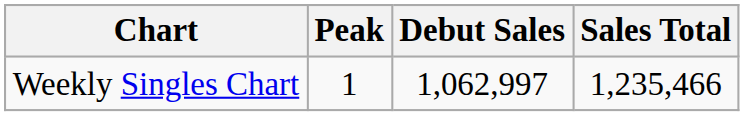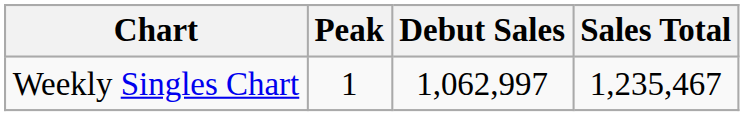Weekly Singles Chart | Sales Total: 1,235,466 -> 1,235,467
